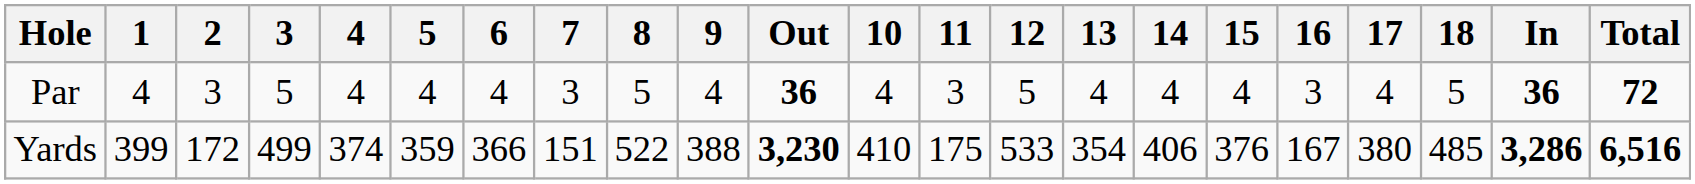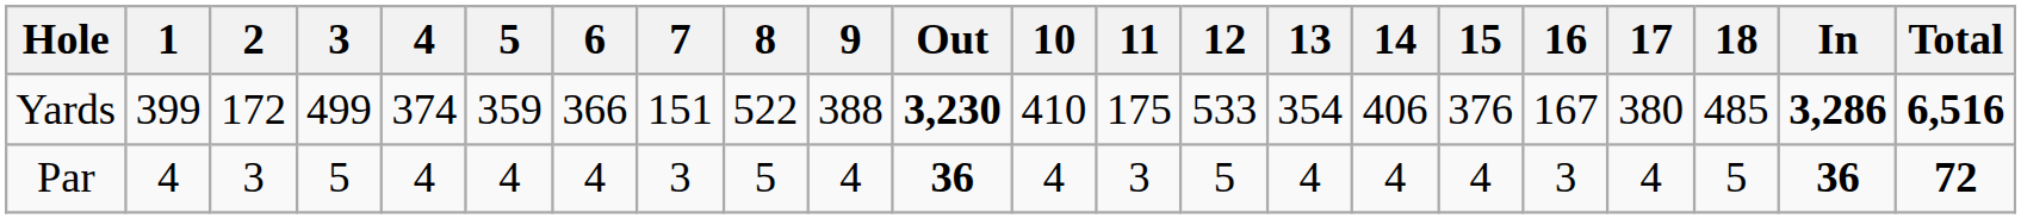rows swapped: Yards <-> Par
